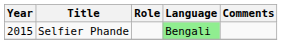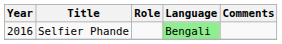Selfier Phande | Year: 2015 -> 2016
